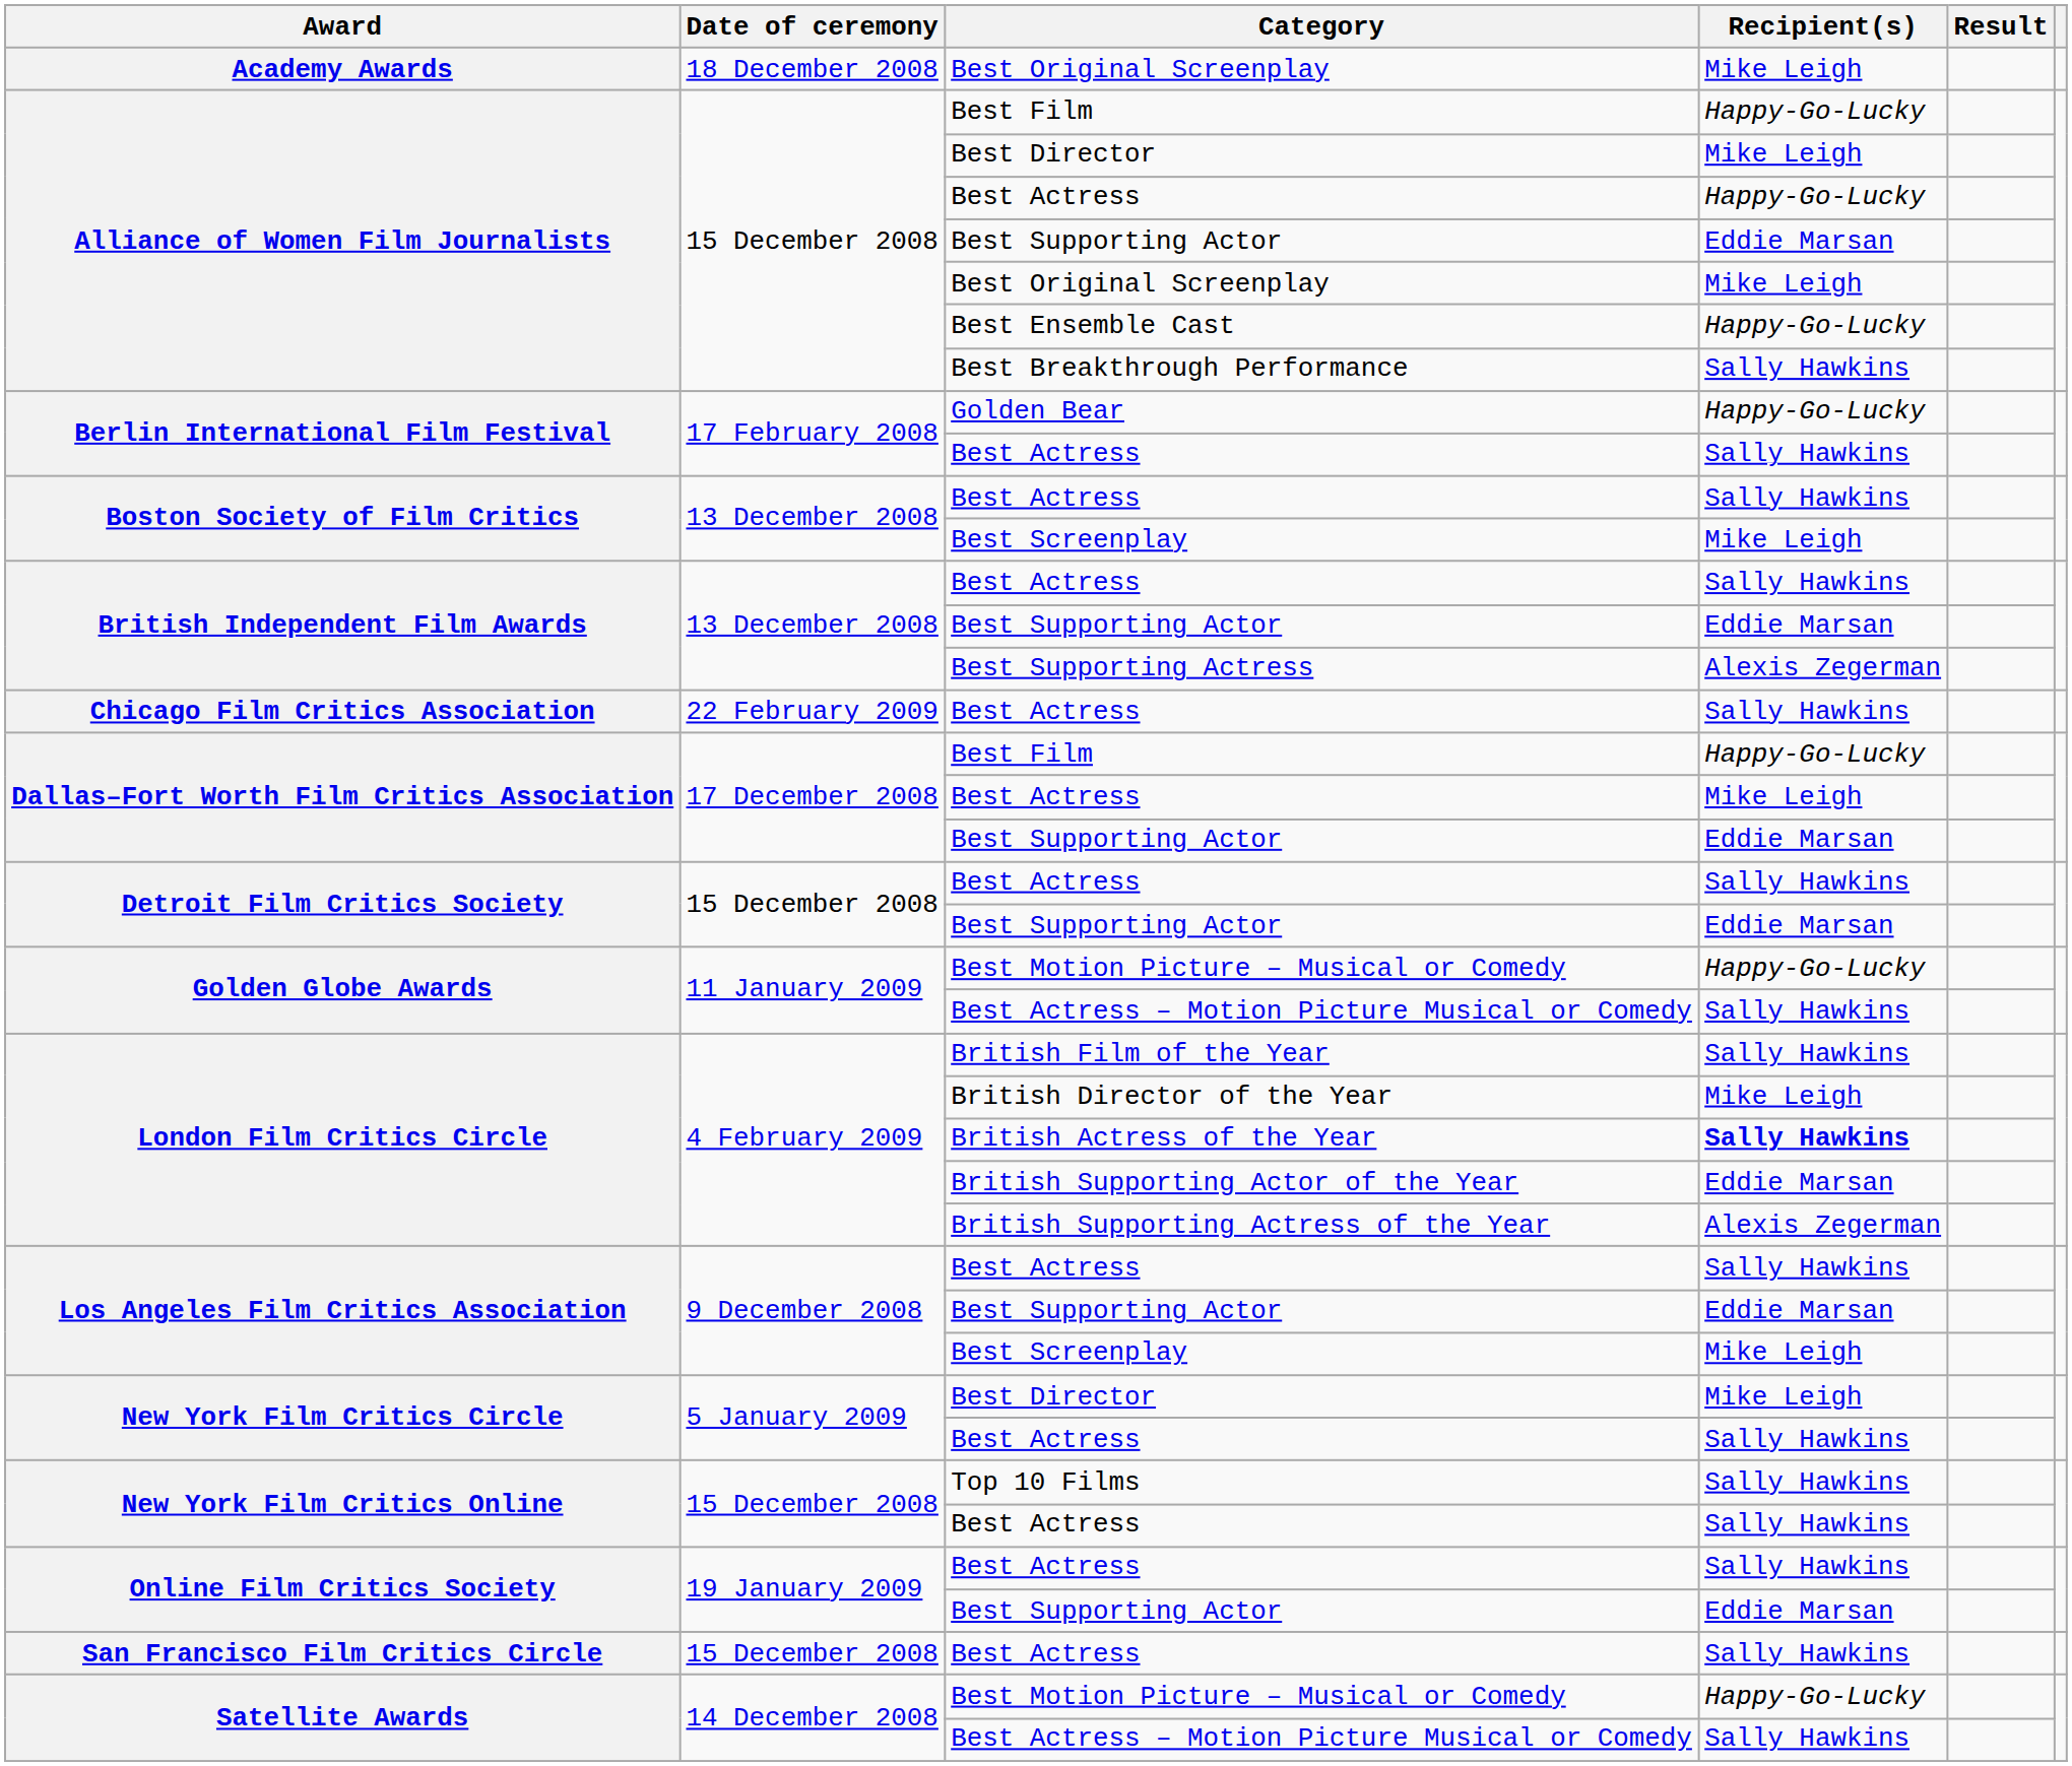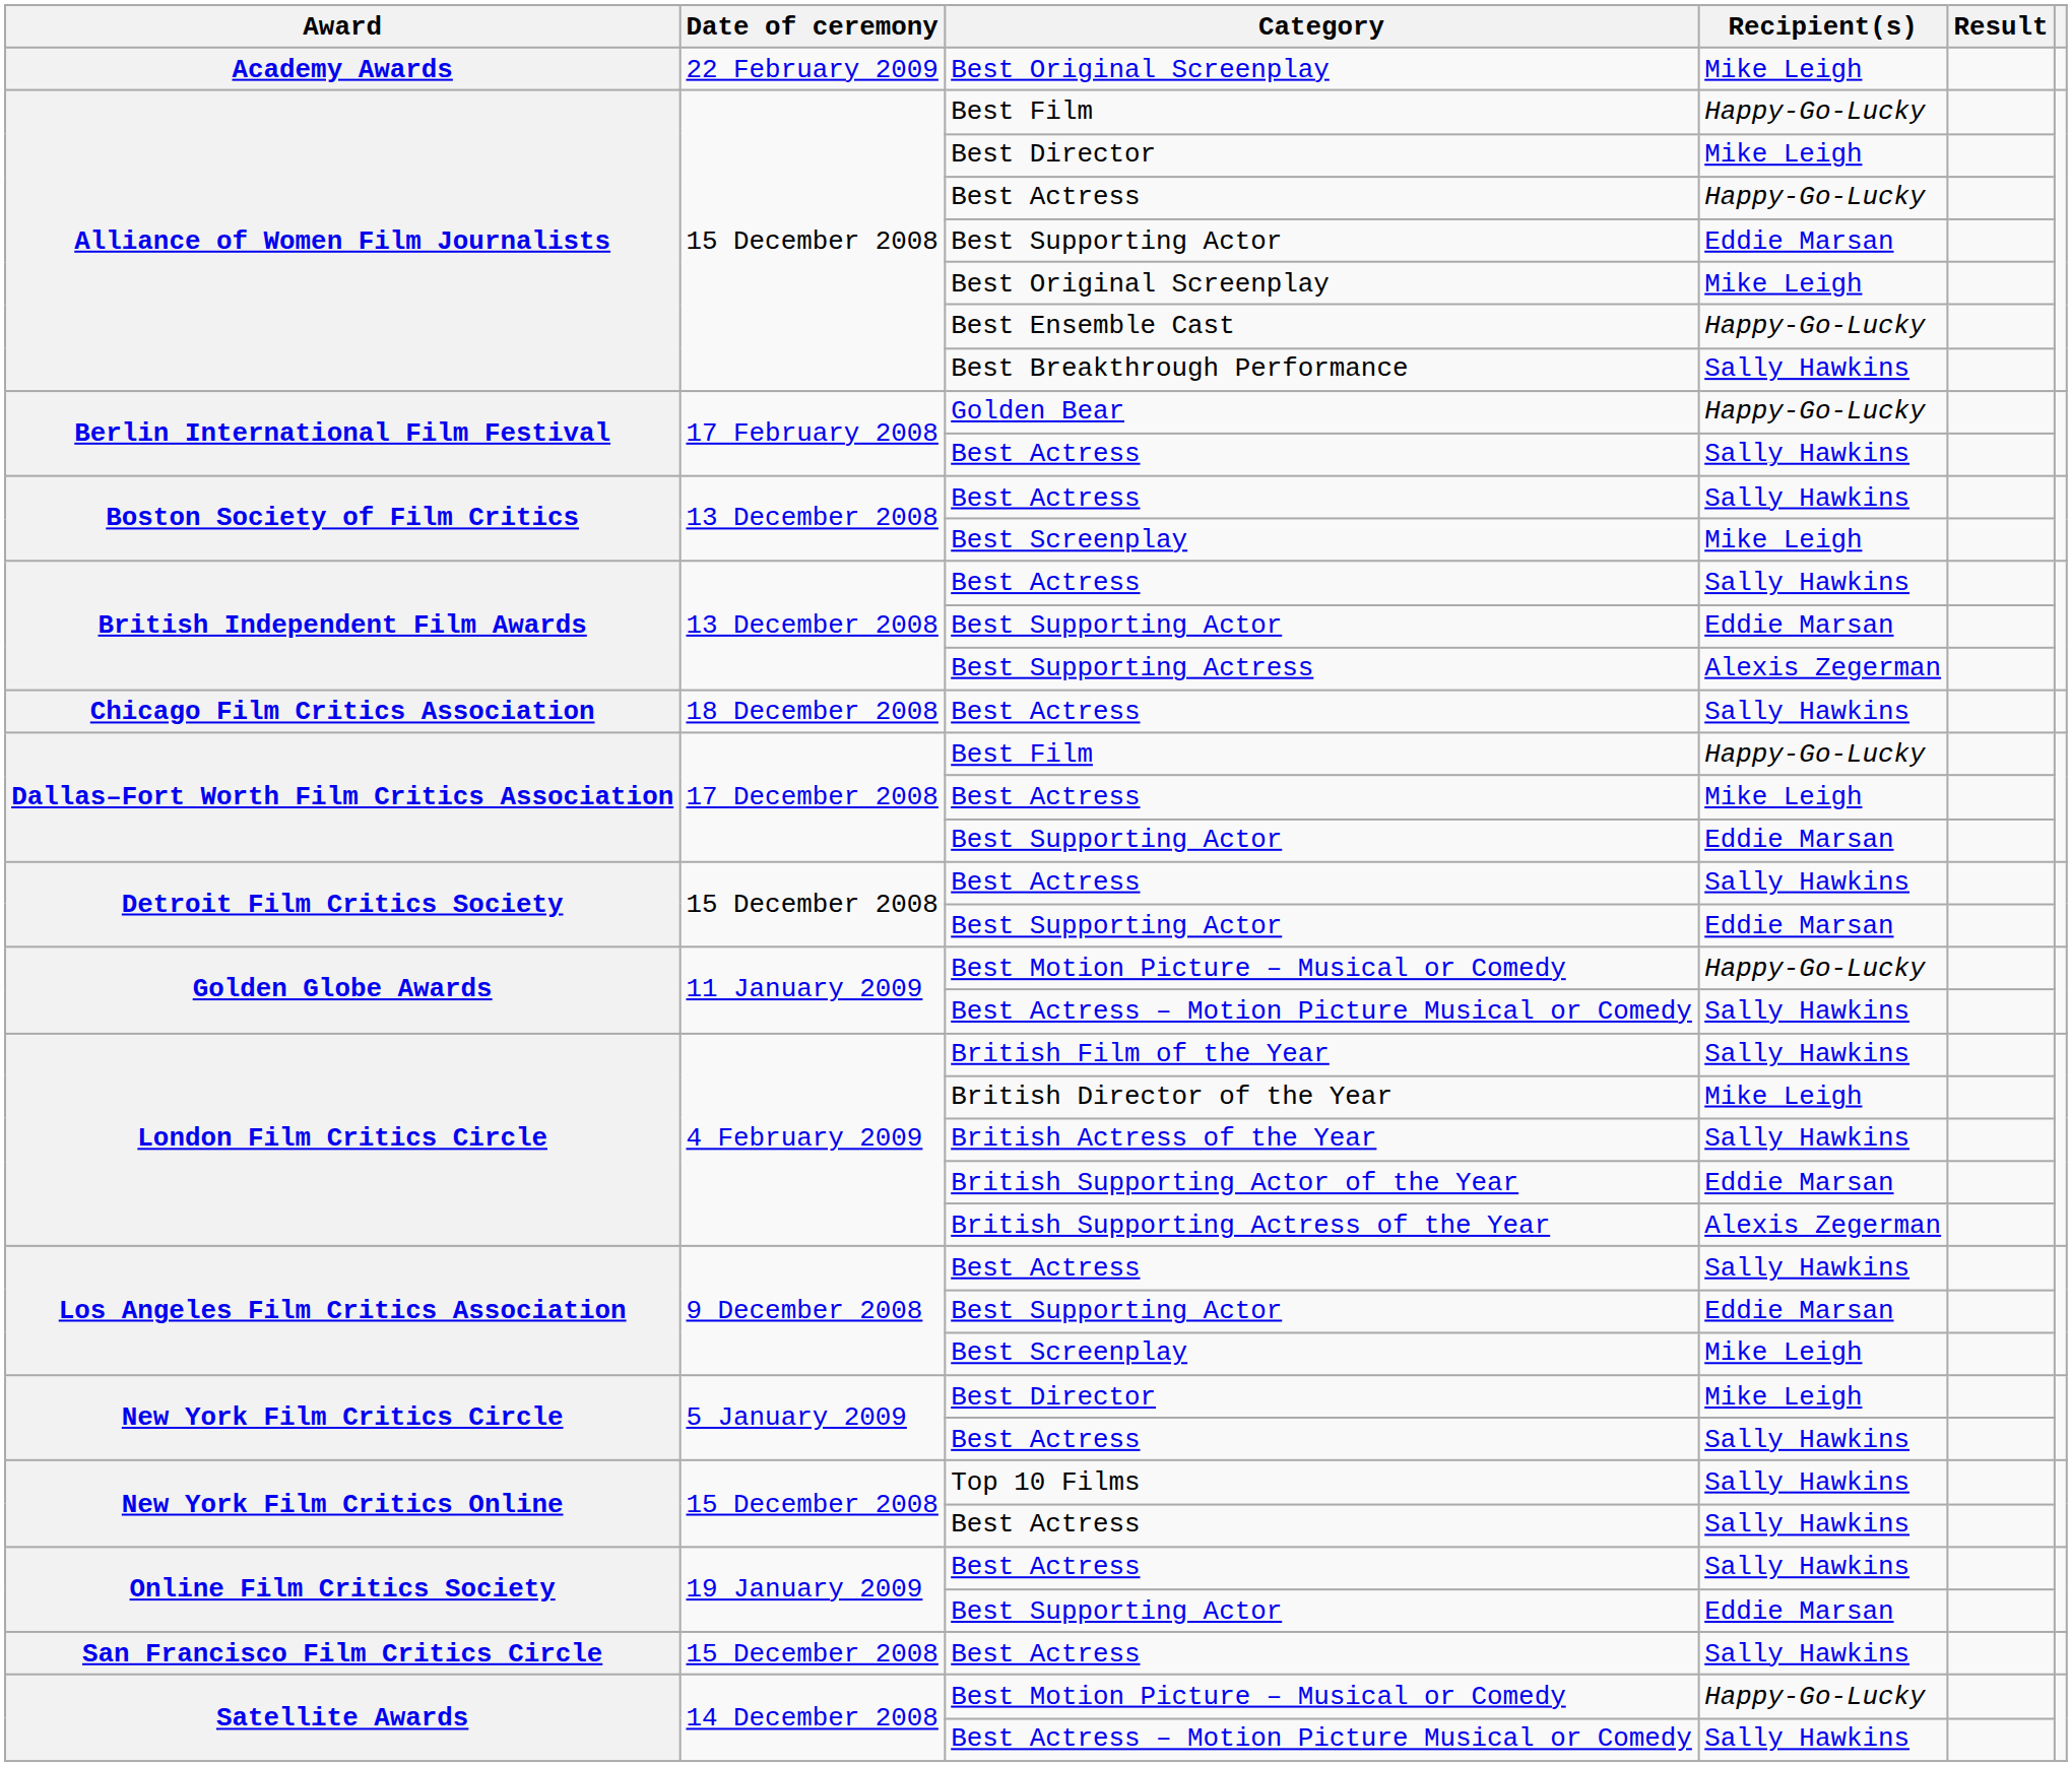Academy Awards / Best Original Screenplay | Date of ceremony: 18 December 2008 -> 22 February 2009
Chicago Film Critics Association / Best Actress | Date of ceremony: 22 February 2009 -> 18 December 2008
British Actress of the Year | Recipient(s): bold -> normal
